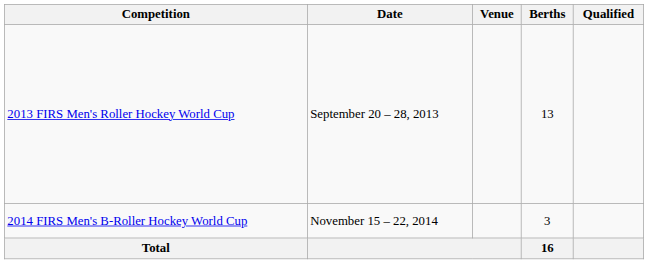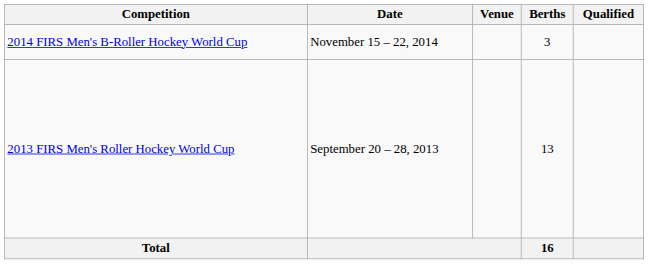rows swapped: 2013 FIRS Men's Roller Hockey World Cup <-> 2014 FIRS Men's B-Roller Hockey World Cup
